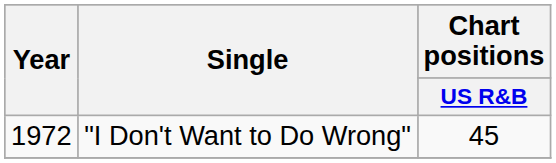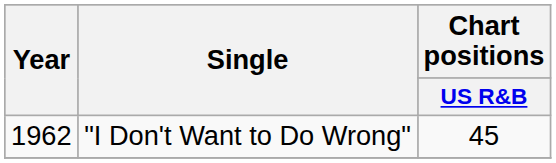"I Don't Want to Do Wrong" | Year: 1972 -> 1962
